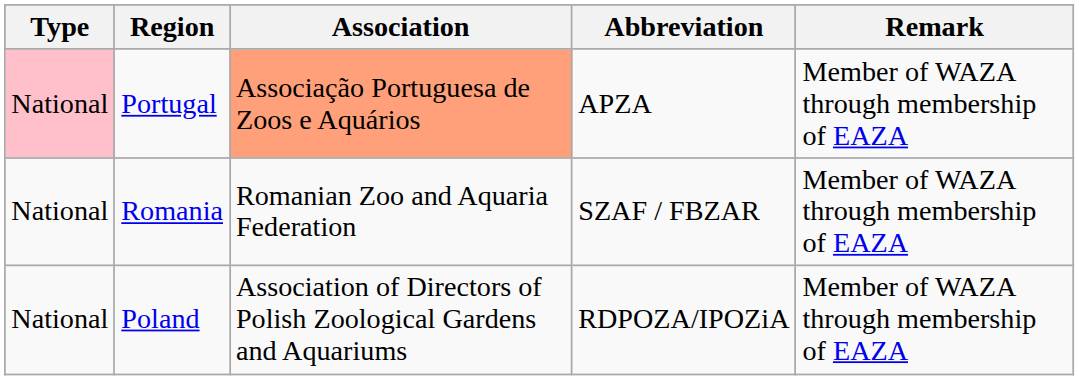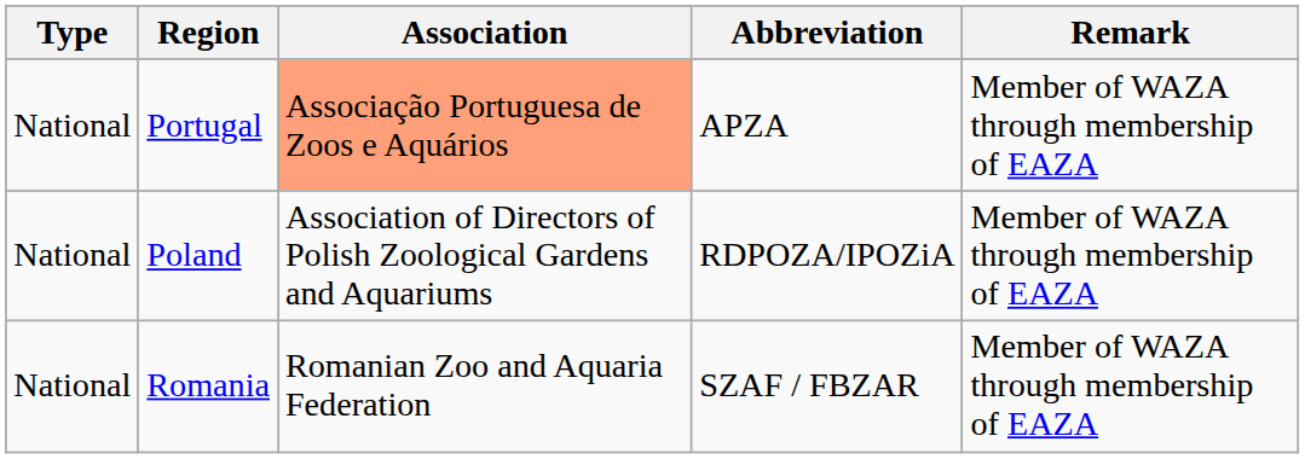Portugal | Type: pink background -> no background
rows swapped: Poland <-> Romania
